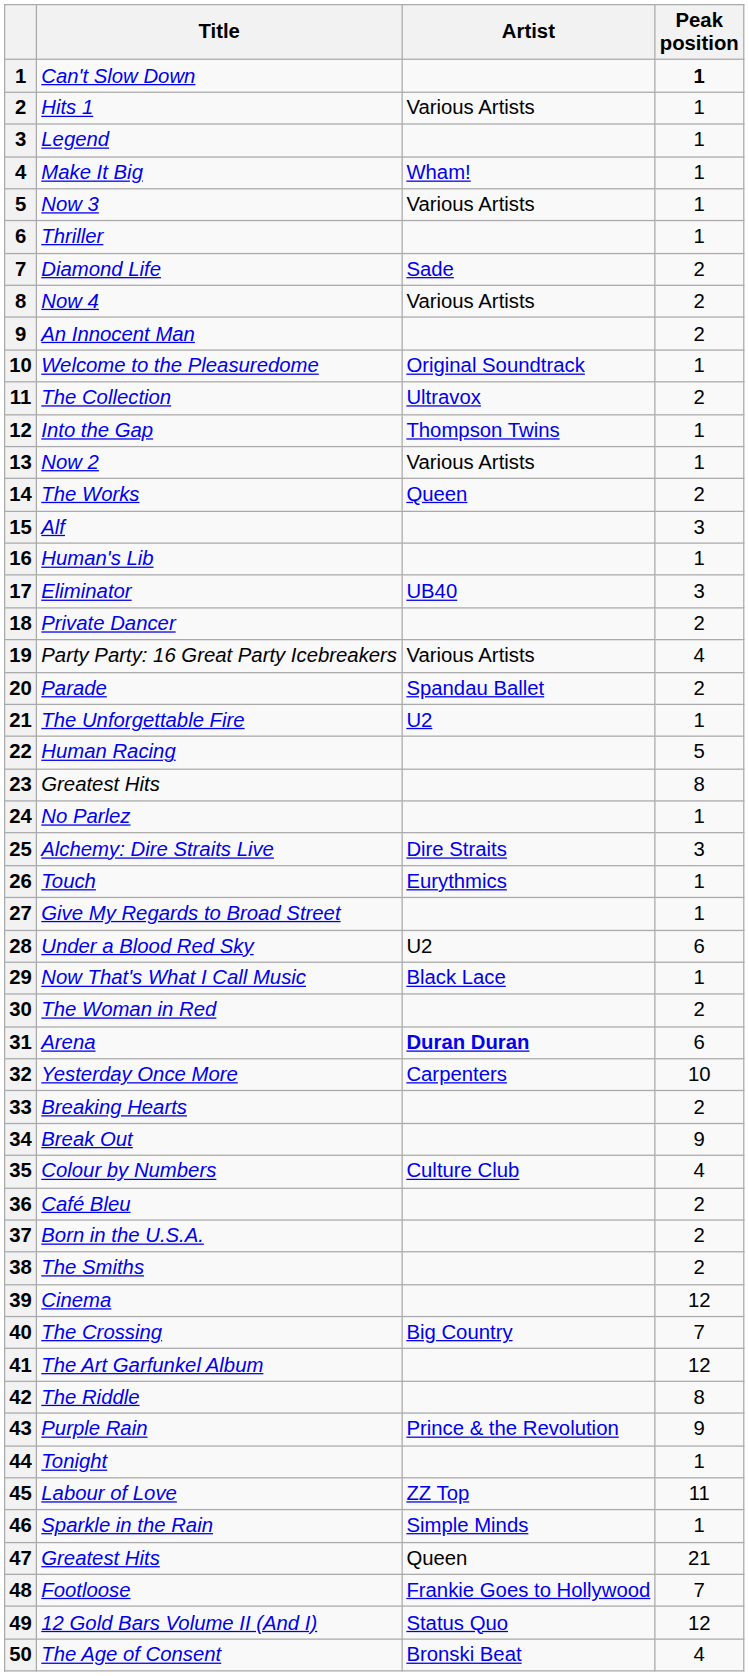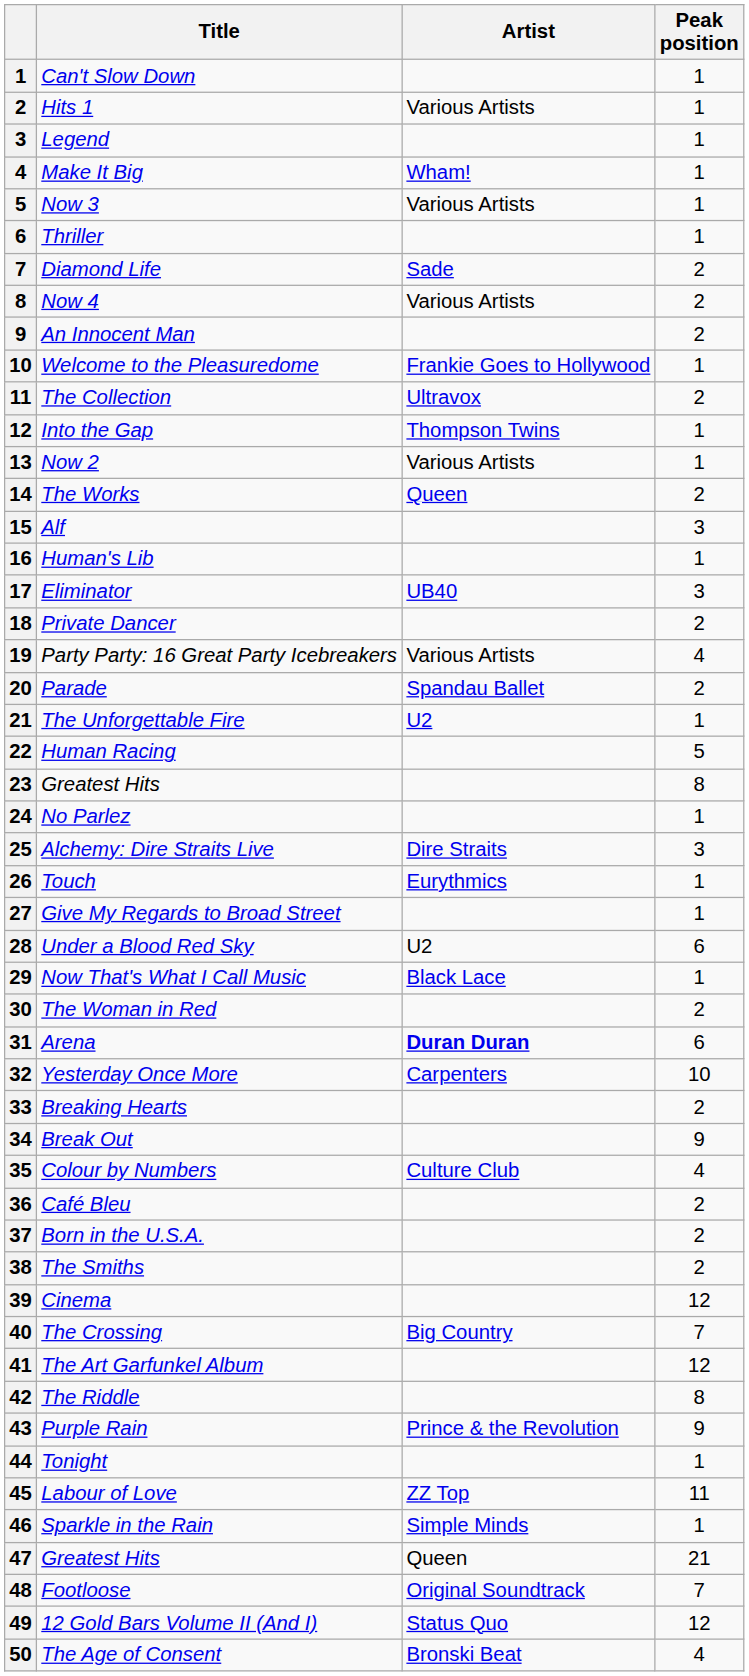Can't Slow Down | Peak position: bold -> normal
Welcome to the Pleasuredome | Artist: Original Soundtrack -> Frankie Goes to Hollywood
Footloose | Artist: Frankie Goes to Hollywood -> Original Soundtrack
